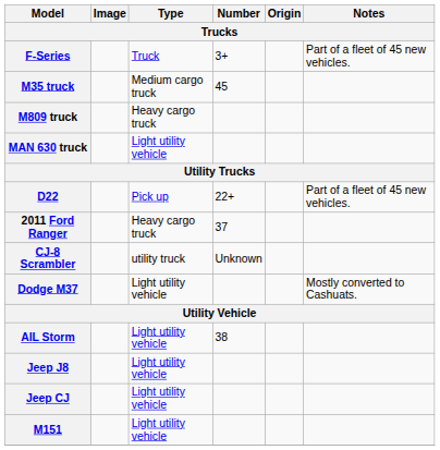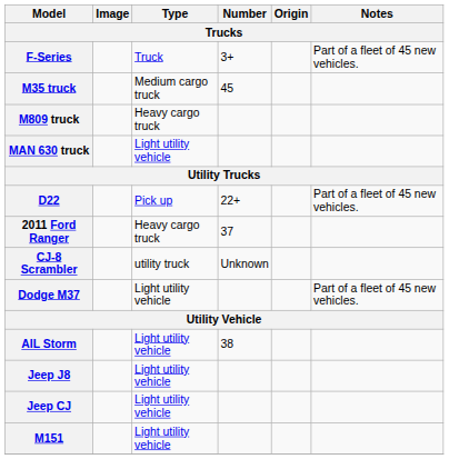Dodge M37 | Notes: Mostly converted to Cashuats. -> Part of a fleet of 45 new vehicles.
